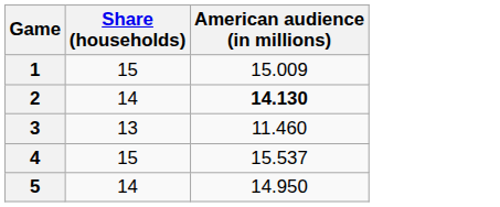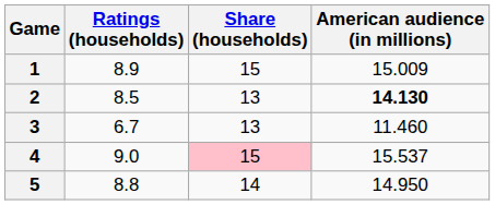+ column: Ratings (households) | 8.9 | 8.5 | 6.7 | 9.0 | 8.8
2 | Share (households): 14 -> 13
4 | Share (households): no background -> pink background
